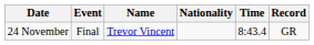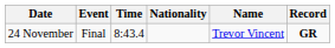columns swapped: Name <-> Time
24 November | Record: normal -> bold
